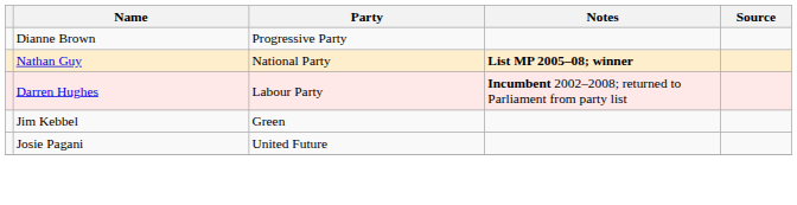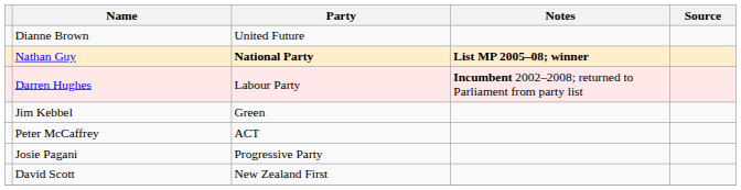Dianne Brown | Party: Progressive Party -> United Future
Nathan Guy | Party: normal -> bold
+ row: Peter McCaffrey | ACT
Josie Pagani | Party: United Future -> Progressive Party
+ row: David Scott | New Zealand First
